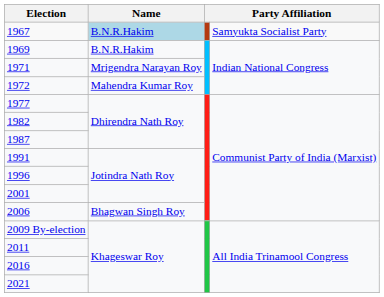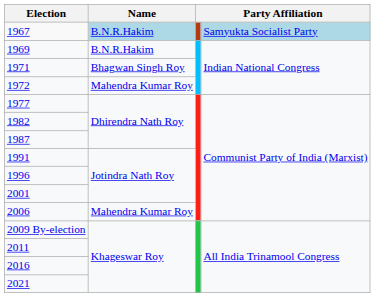1967 | column 4: no background -> lightblue background
1971 | Name: Mrigendra Narayan Roy -> Bhagwan Singh Roy
2006 | Name: Bhagwan Singh Roy -> Mahendra Kumar Roy
